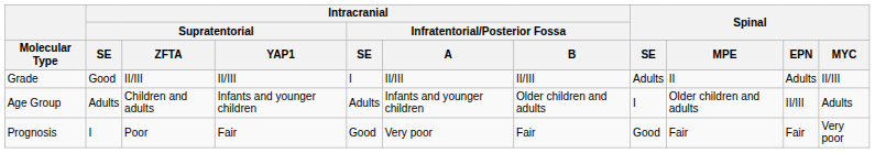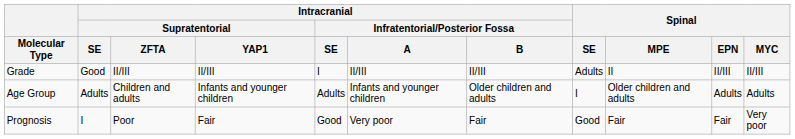Grade | Spinal / EPN: Adults -> II/III
Age Group | Spinal / EPN: II/III -> Adults
